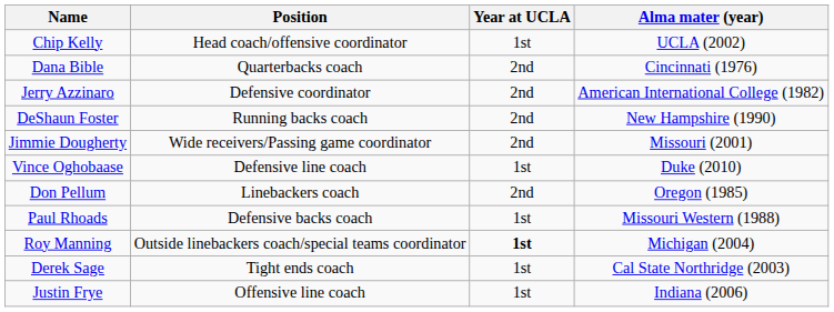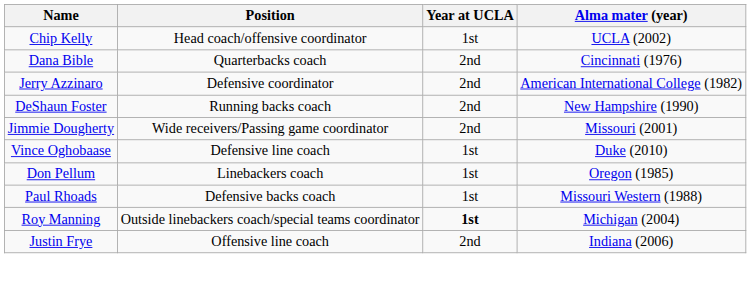Don Pellum | Year at UCLA: 2nd -> 1st
- row: Derek Sage | Tight ends coach | 1st | Cal State Northridge (2003)
Justin Frye | Year at UCLA: 1st -> 2nd
